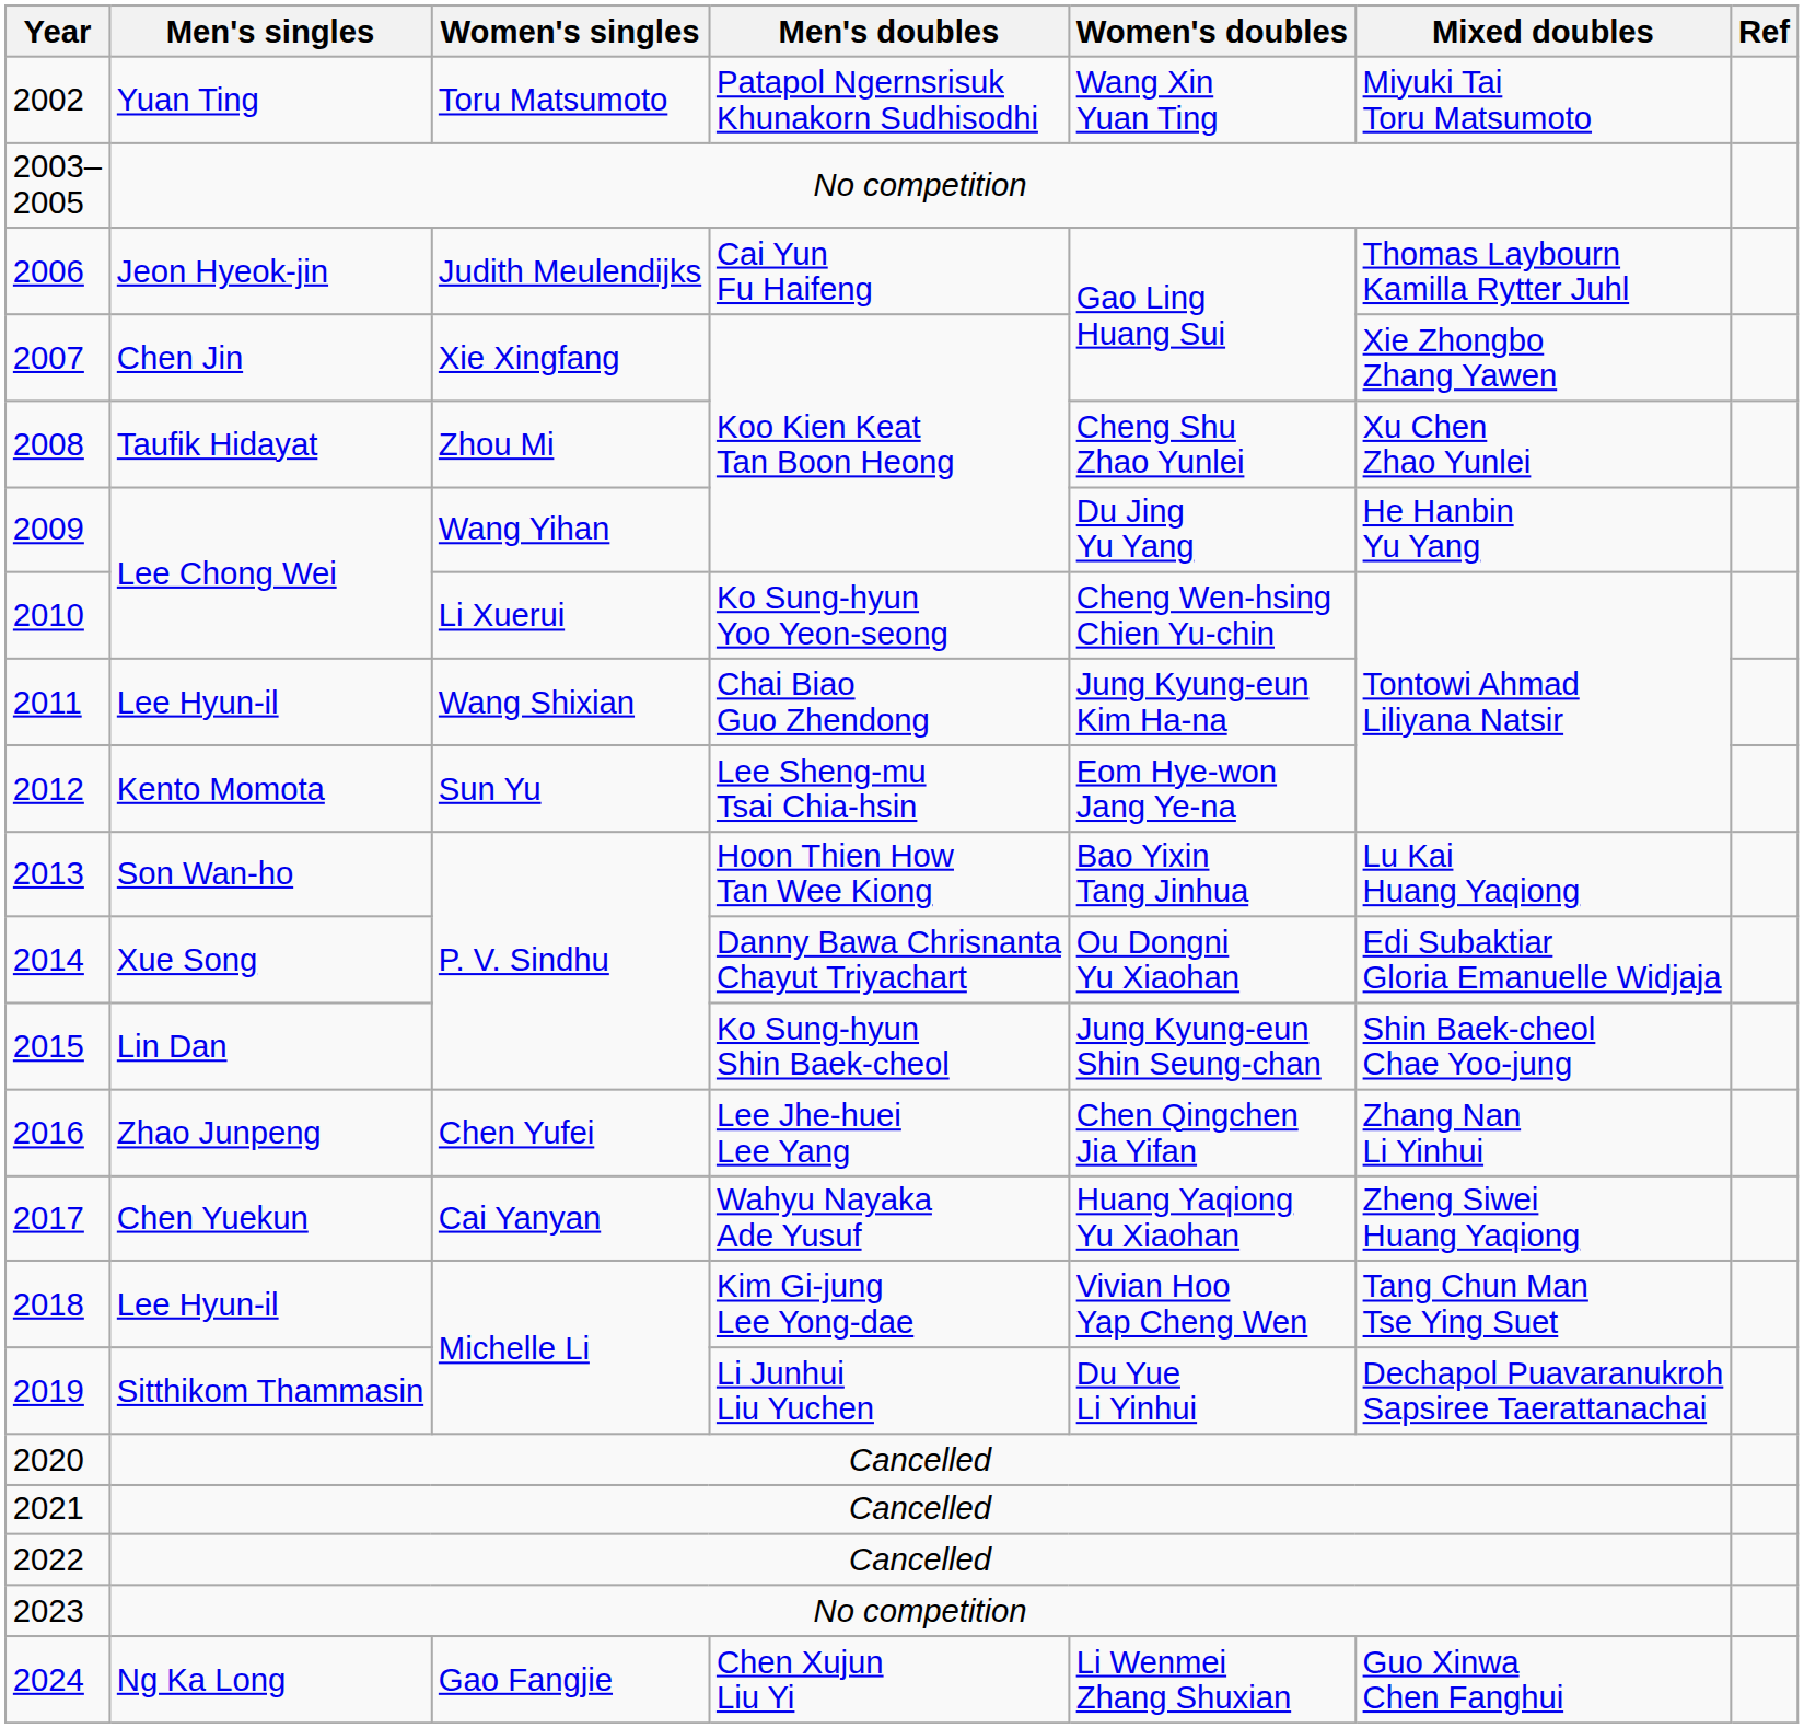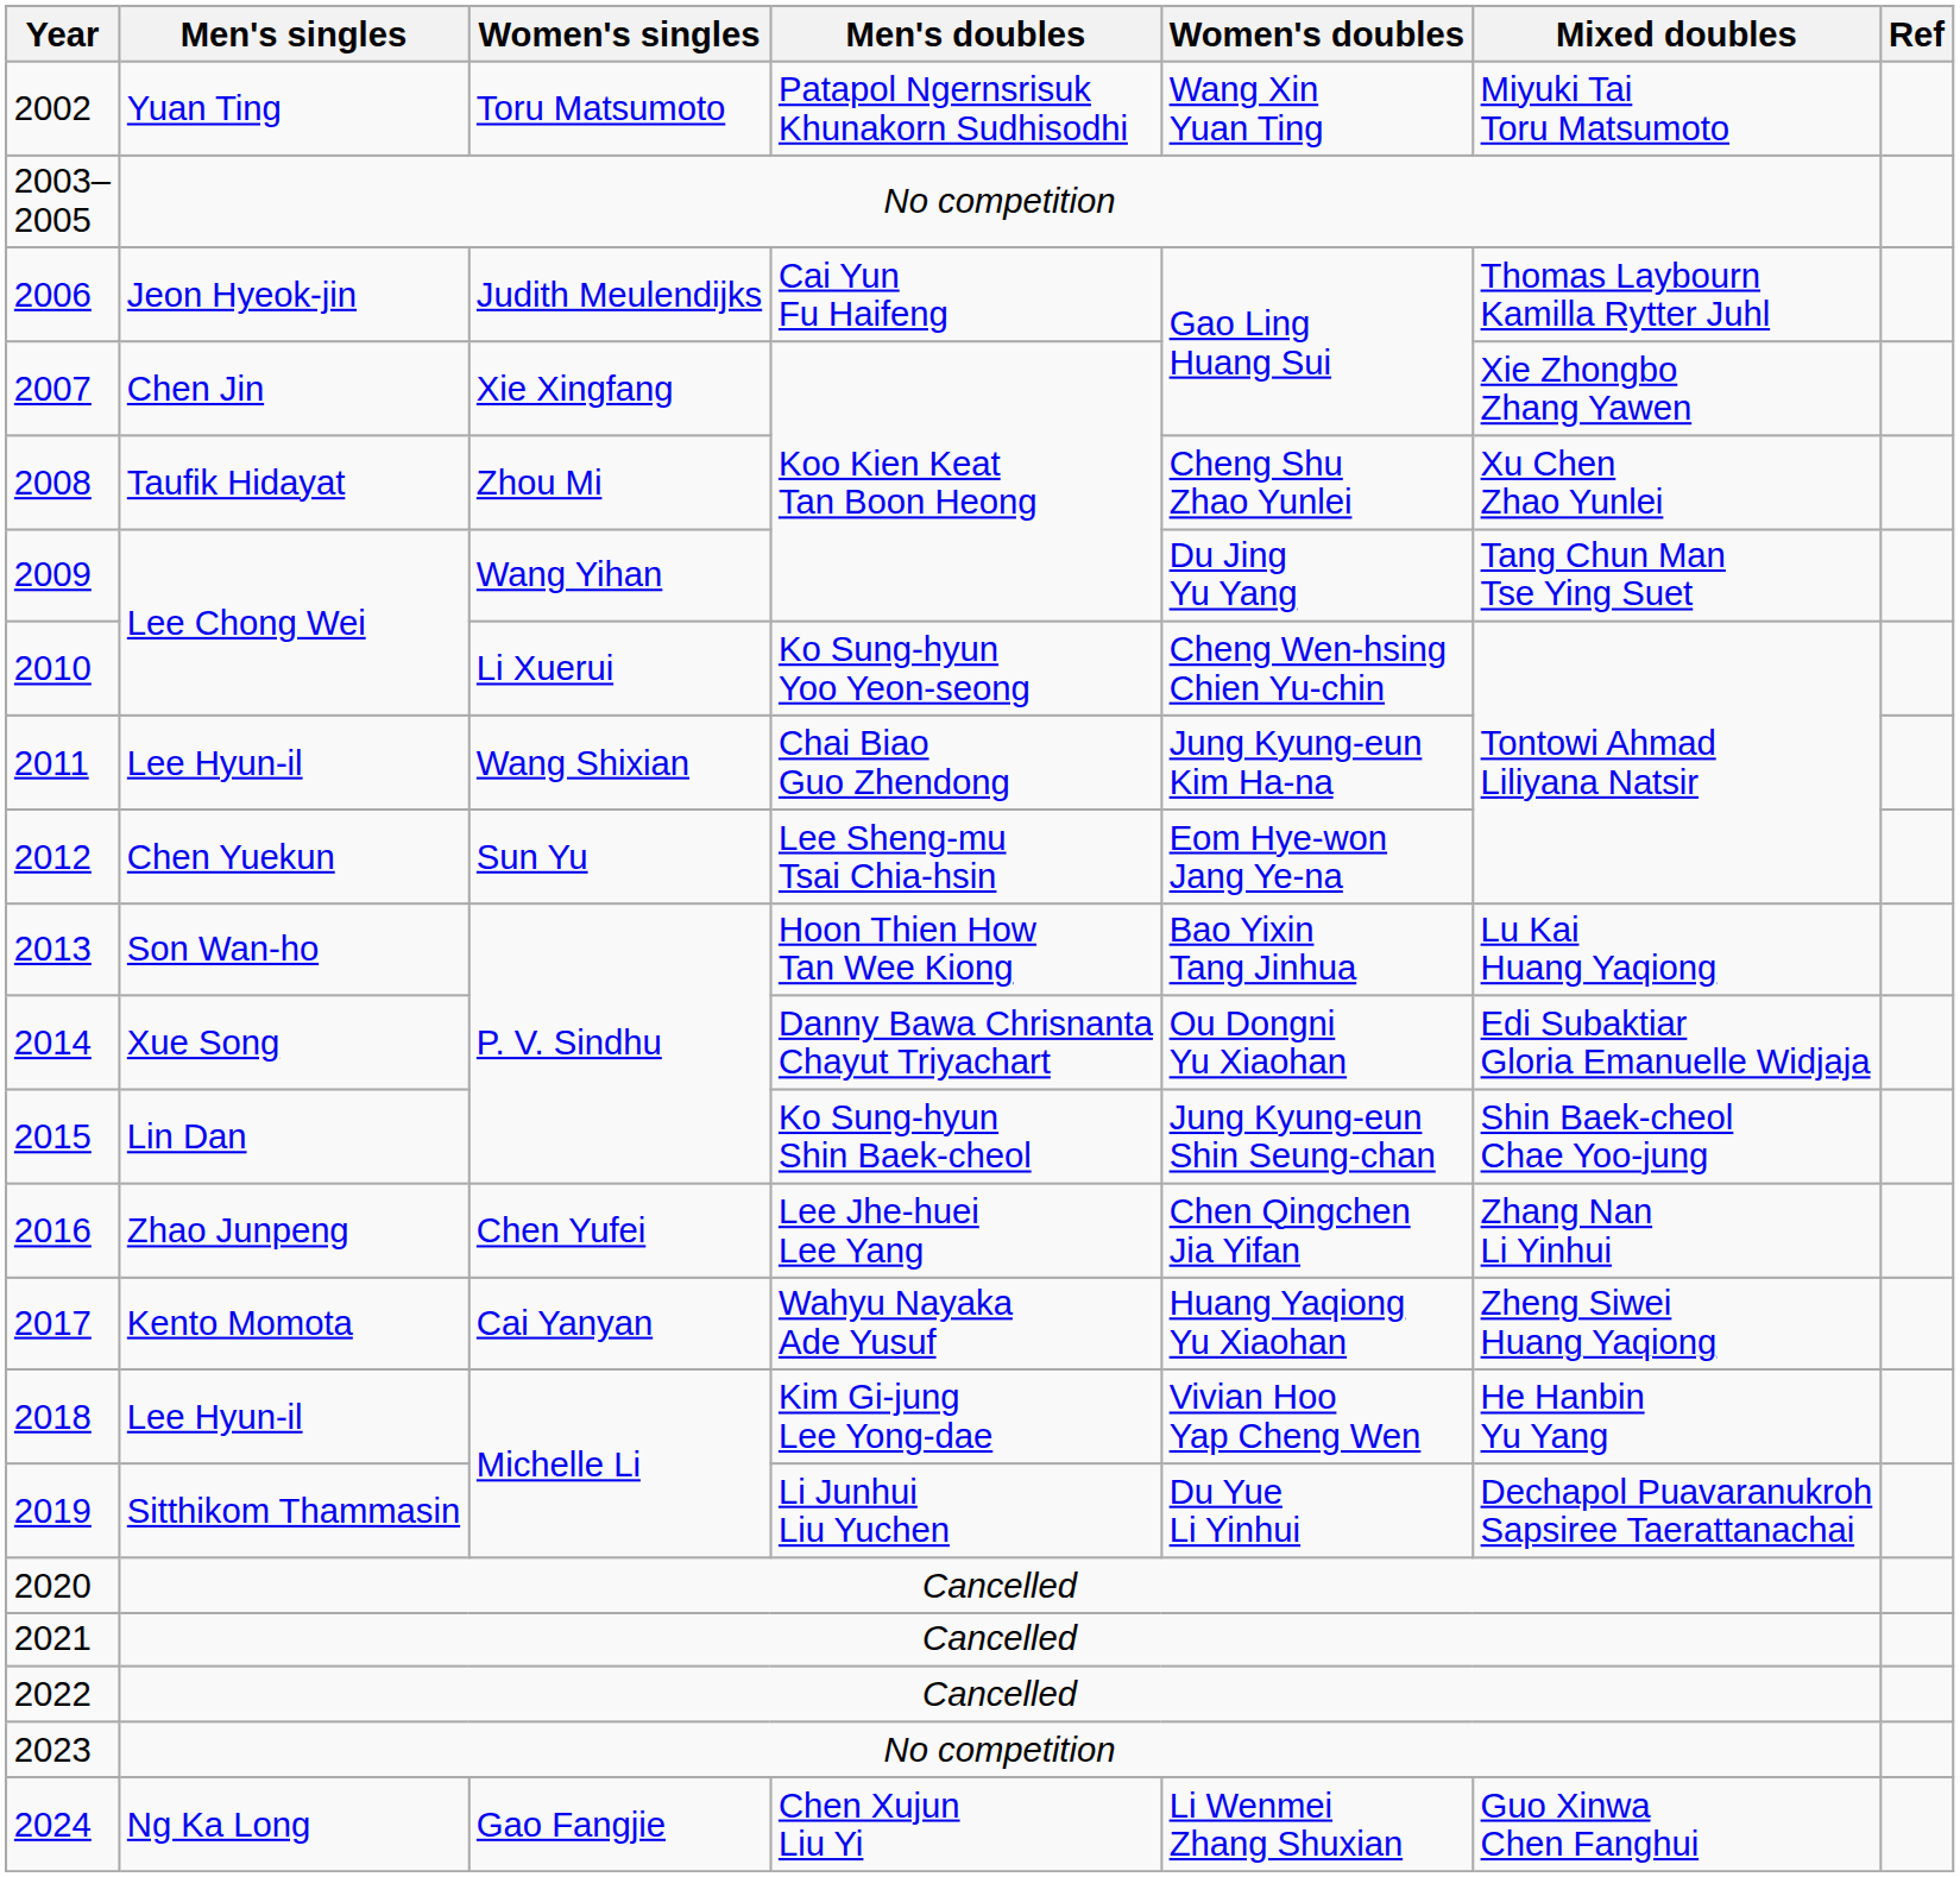2009 | Mixed doubles: He Hanbin Yu Yang -> Tang Chun Man Tse Ying Suet
2012 | Men's singles: Kento Momota -> Chen Yuekun
2017 | Men's singles: Chen Yuekun -> Kento Momota
2018 | Mixed doubles: Tang Chun Man Tse Ying Suet -> He Hanbin Yu Yang
